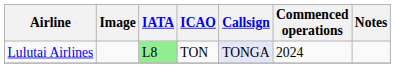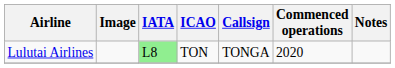Lulutai Airlines | Callsign: lavender background -> no background
Lulutai Airlines | Commenced operations: 2024 -> 2020
